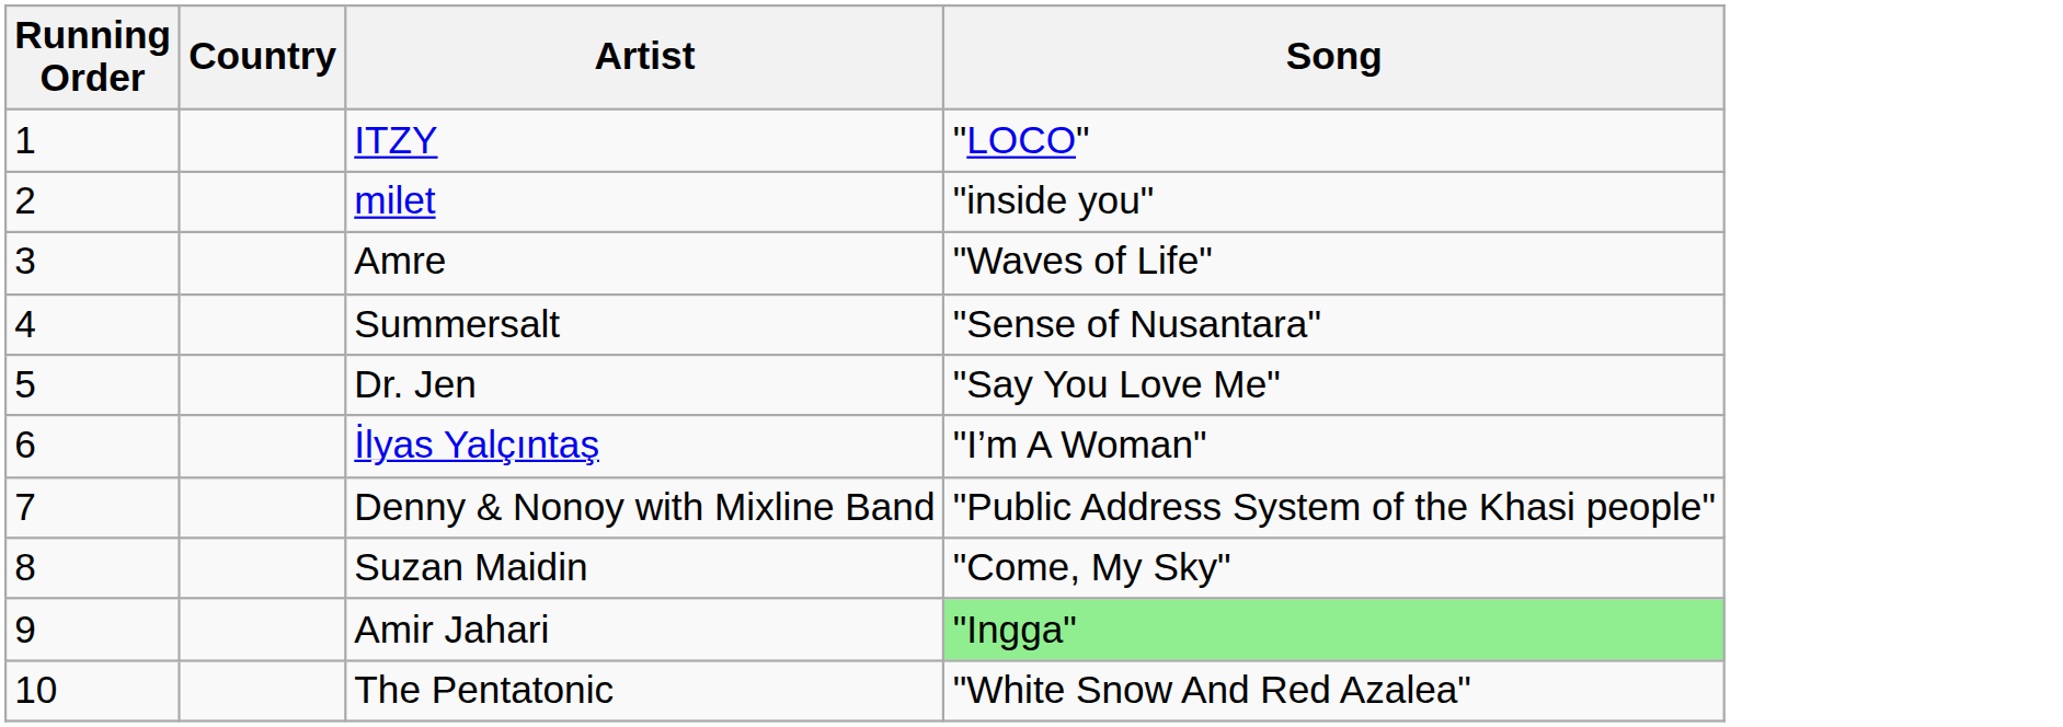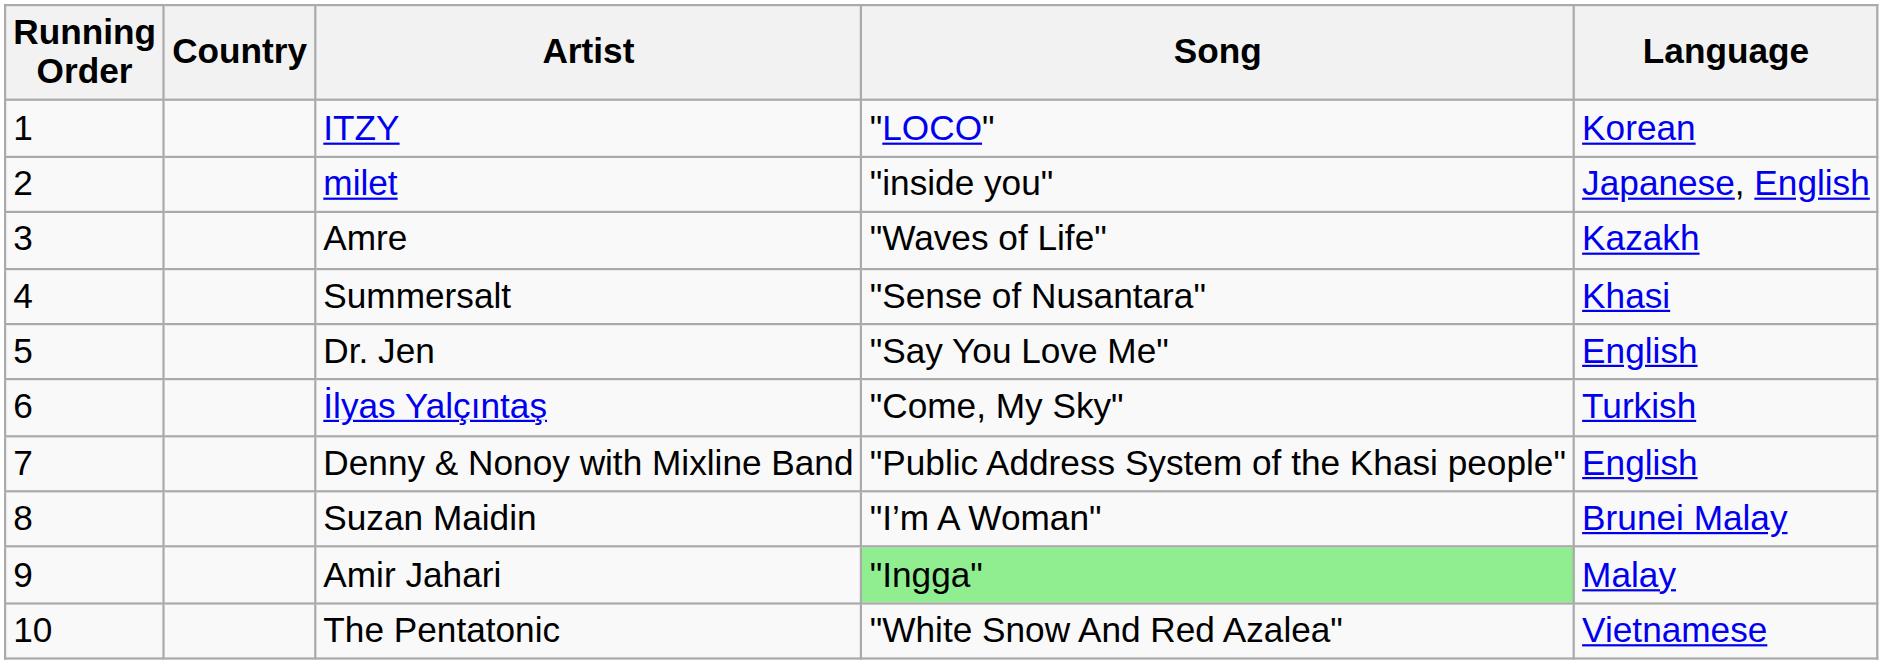+ column: Language | Korean | Japanese, English | Kazakh | Khasi | English | Turkish | English | Brunei Malay | Malay | Vietnamese
İlyas Yalçıntaş | Song: "I’m A Woman" -> "Come, My Sky"
Suzan Maidin | Song: "Come, My Sky" -> "I’m A Woman"
